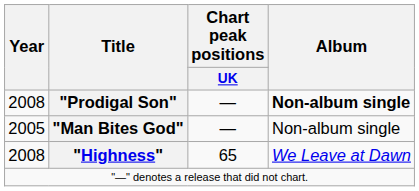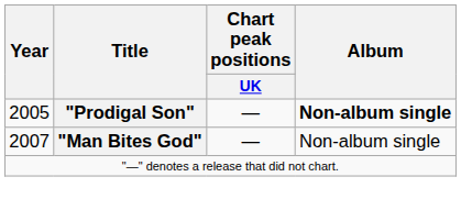"Prodigal Son" | Year: 2008 -> 2005
"Man Bites God" | Year: 2005 -> 2007
- row: 2008 | "Highness" | 65 | We Leave at Dawn
